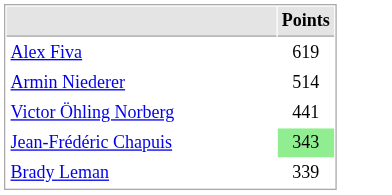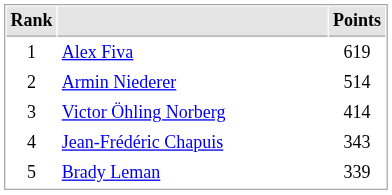+ column: Rank | 1 | 2 | 3 | 4 | 5
Victor Öhling Norberg | Points: 441 -> 414
Jean-Frédéric Chapuis | Points: lightgreen background -> no background
